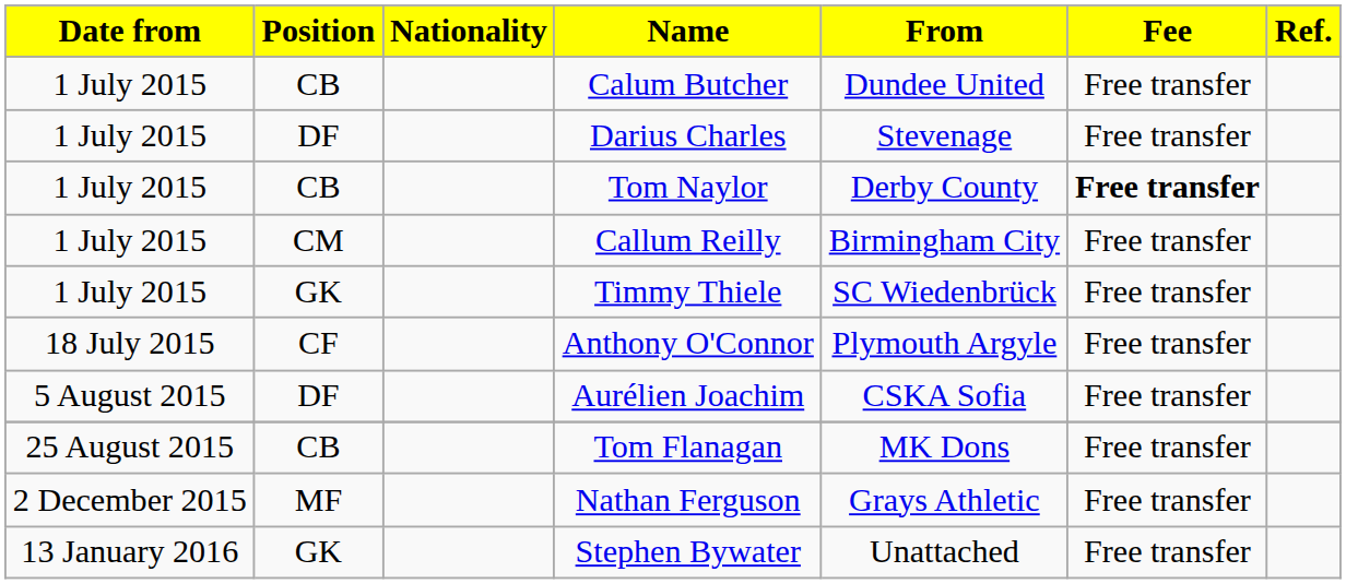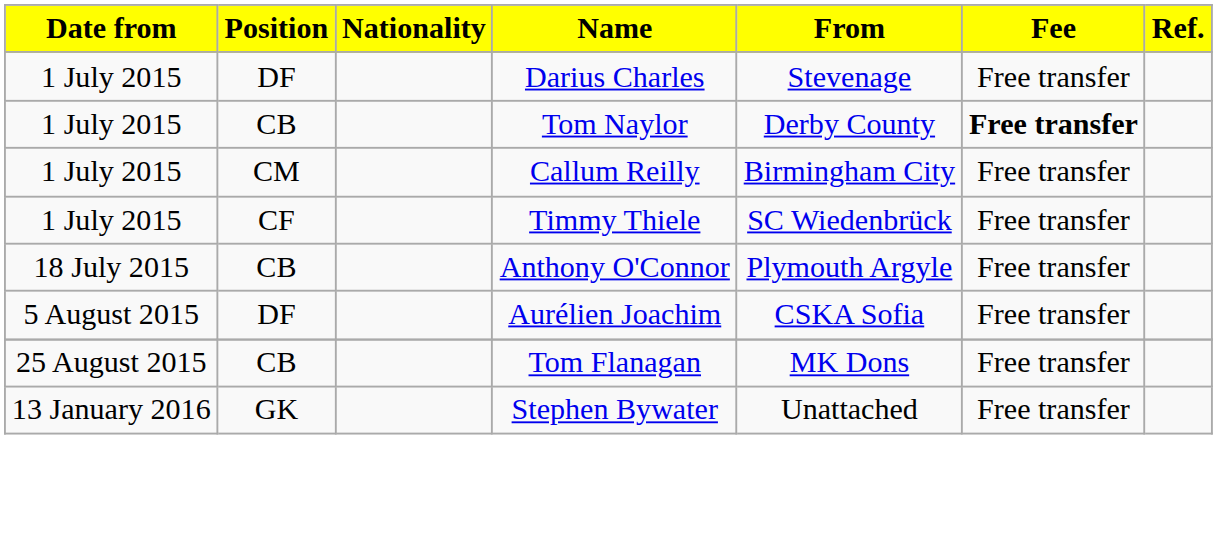- row: 1 July 2015 | CB | Calum Butcher | Dundee United | Free transfer
Timmy Thiele | Position: GK -> CF
Anthony O'Connor | Position: CF -> CB
- row: 2 December 2015 | MF | Nathan Ferguson | Grays Athletic | Free transfer
